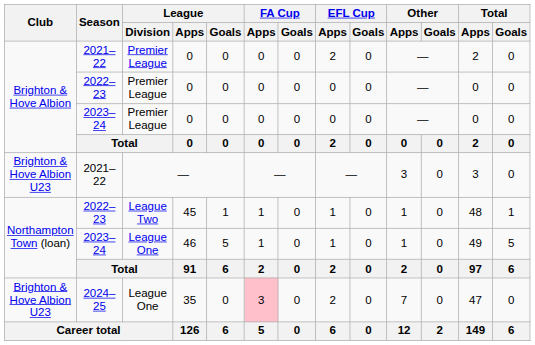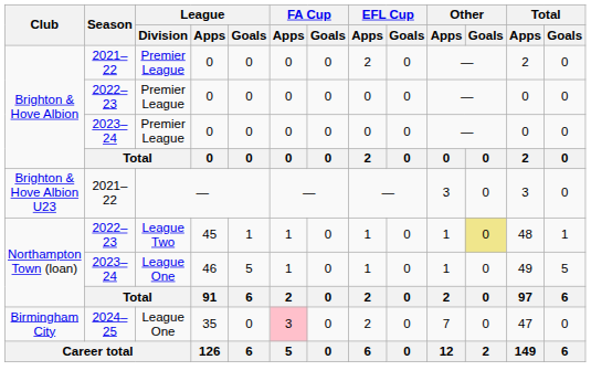45 | Other / Goals: no background -> khaki background
35 | Club: Brighton & Hove Albion U23 -> Birmingham City
